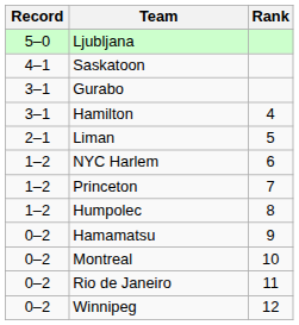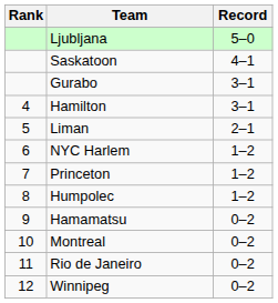columns swapped: Rank <-> Record
